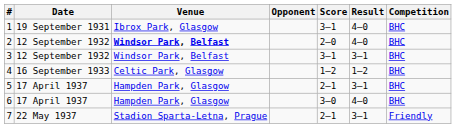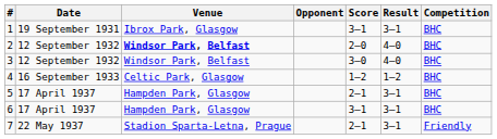1 | Result: 4–0 -> 3–1
3 | Score: 3–1 -> 3–0
3 | Result: 3–1 -> 4–0
6 | Score: 3–0 -> 3–1
6 | Result: 4–0 -> 3–1
